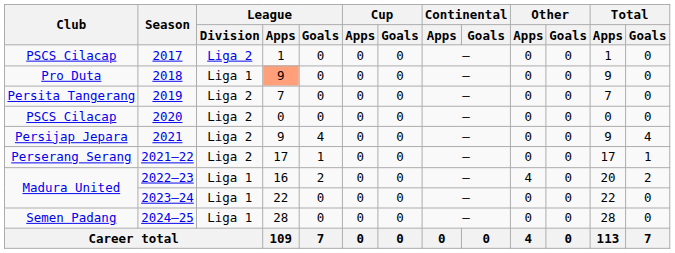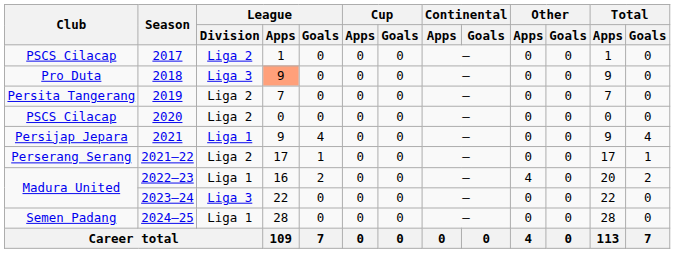2018 | League / Division: Liga 1 -> Liga 3
2021 | League / Division: Liga 2 -> Liga 1
2023–24 | League / Division: Liga 1 -> Liga 3
